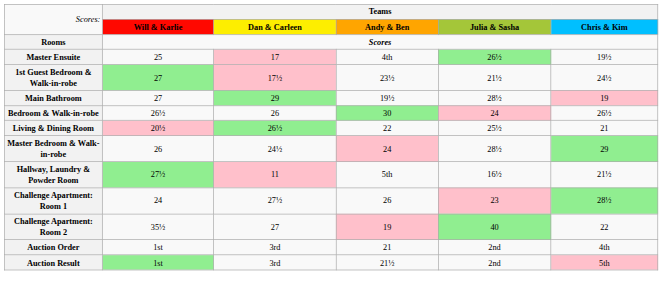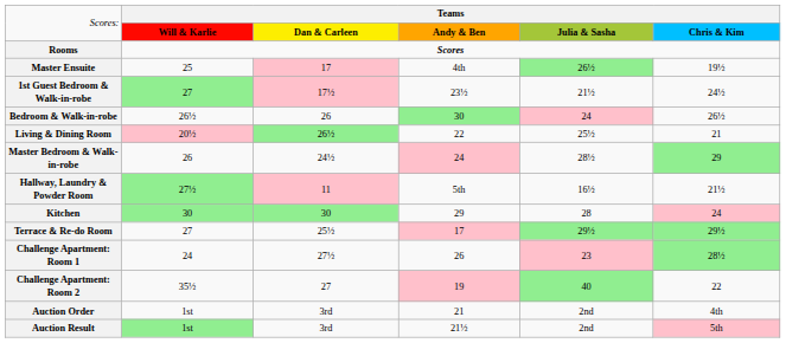- row: Main Bathroom | 27 | 29 | 19½ | 28½ | 19
+ row: Kitchen | 30 | 30 | 29 | 28 | 24
+ row: Terrace & Re-do Room | 27 | 25½ | 17 | 29½ | 29½
